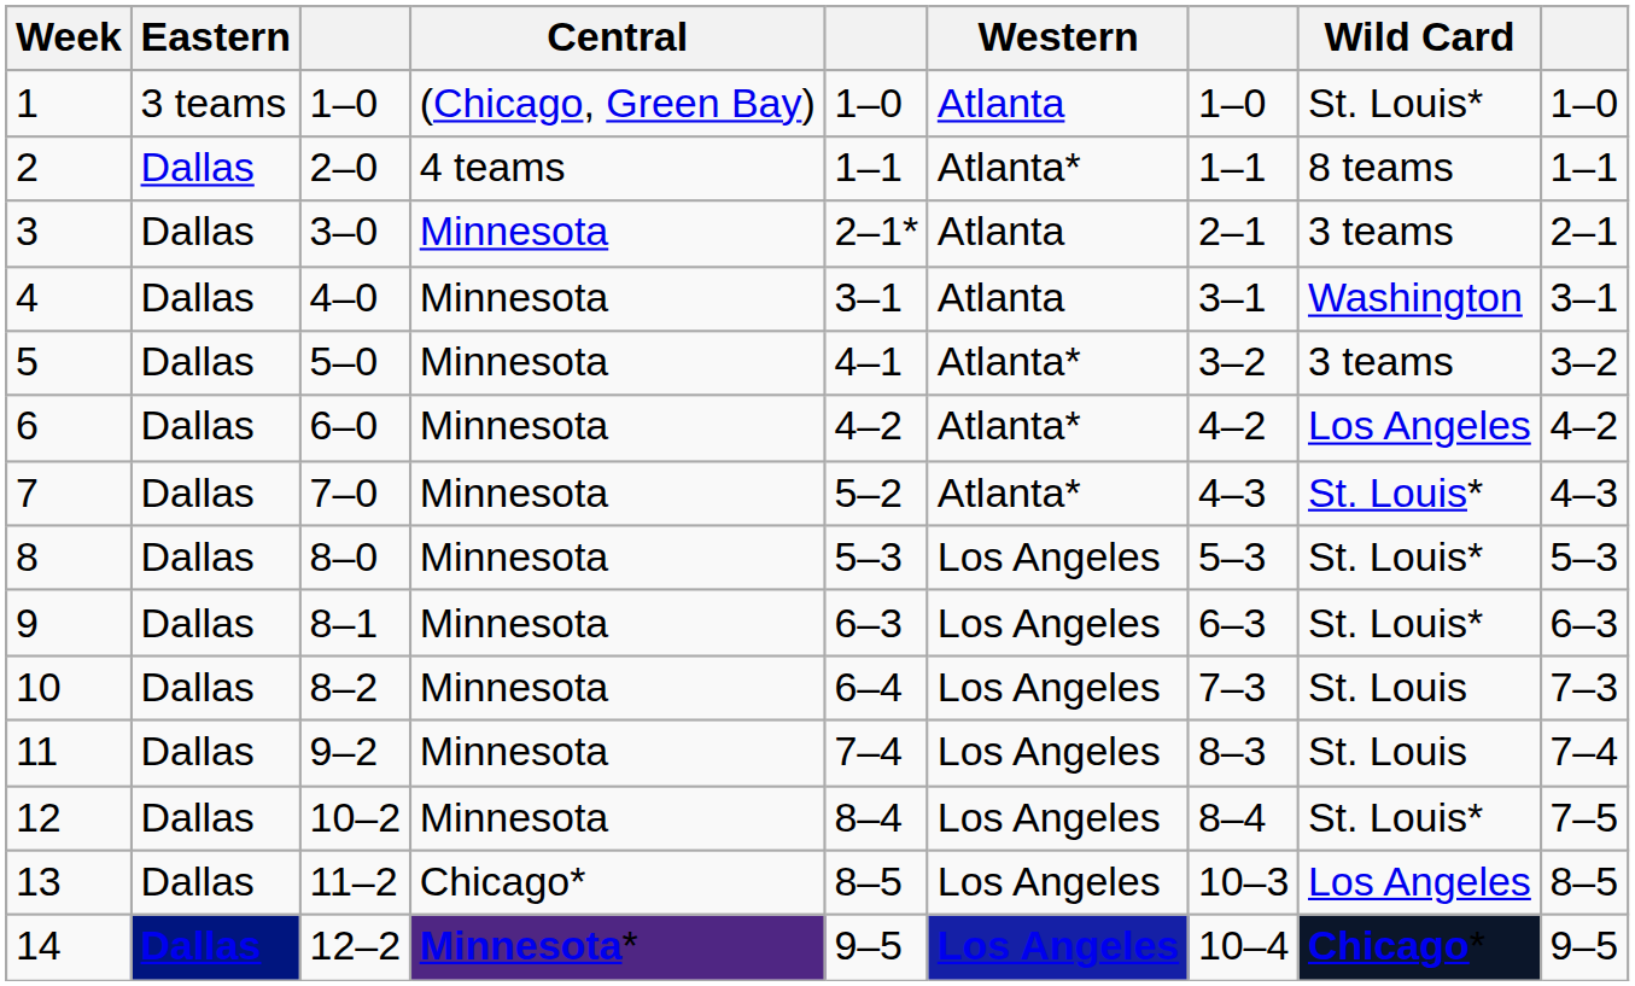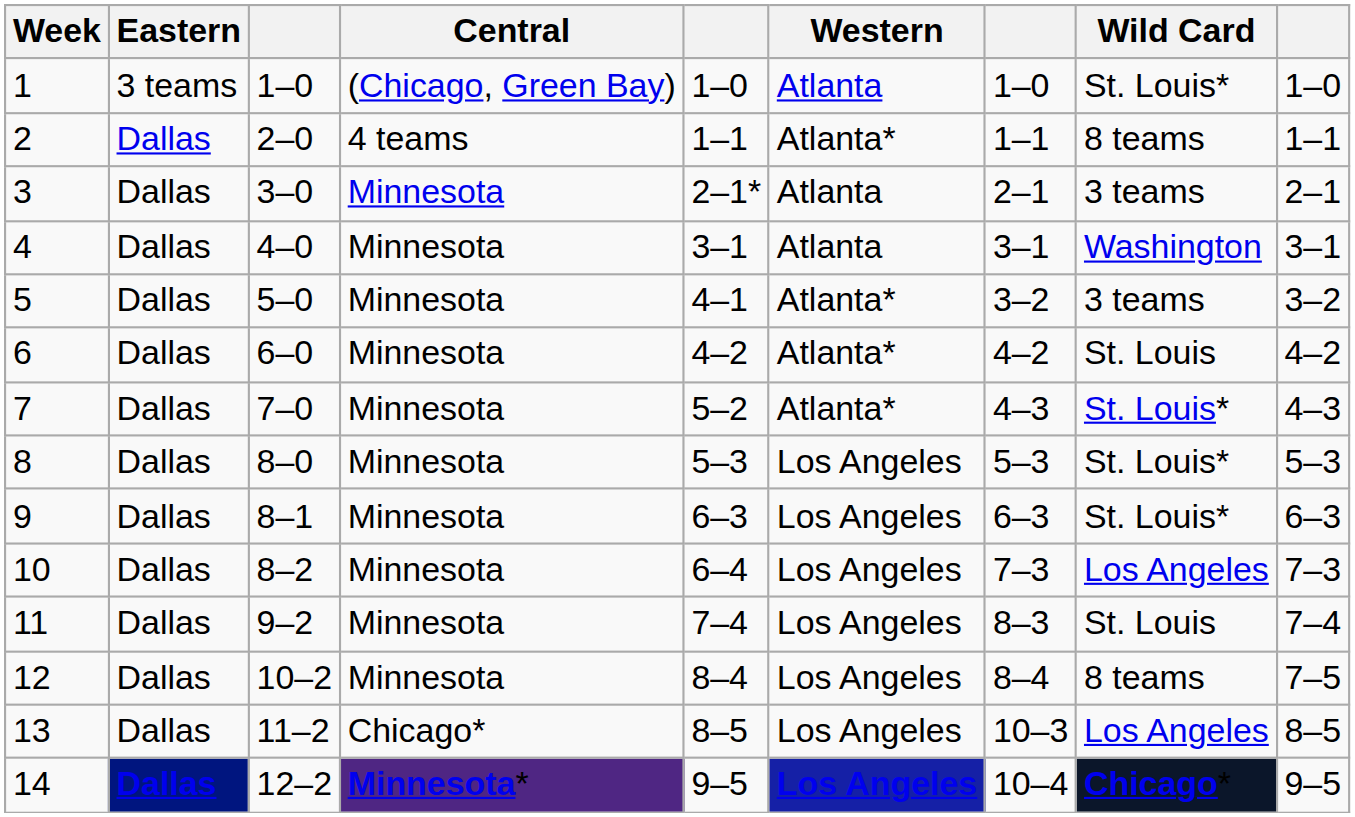6 | Wild Card: Los Angeles -> St. Louis
10 | Wild Card: St. Louis -> Los Angeles
12 | Wild Card: St. Louis* -> 8 teams
